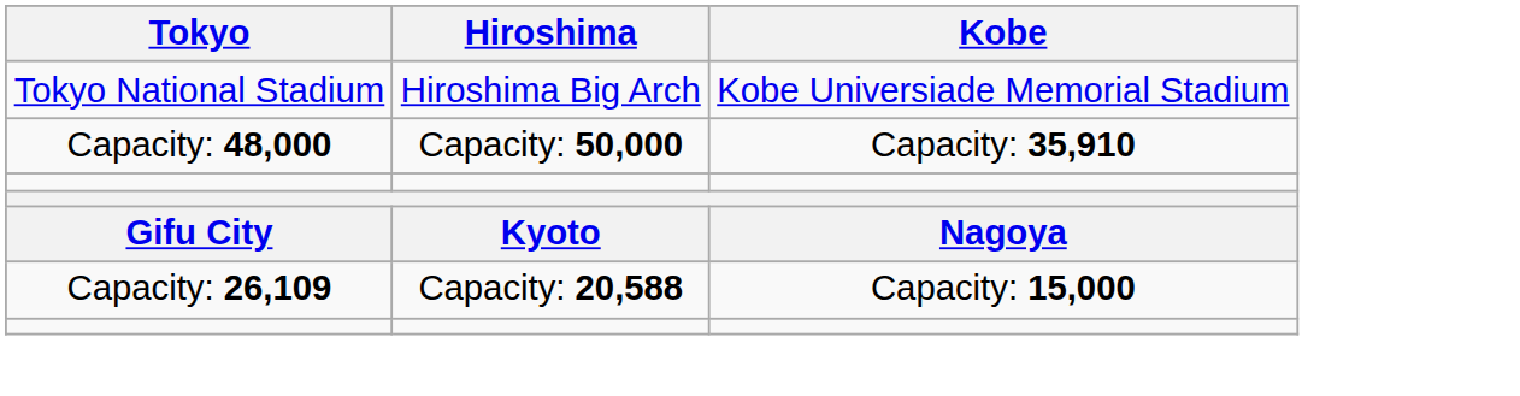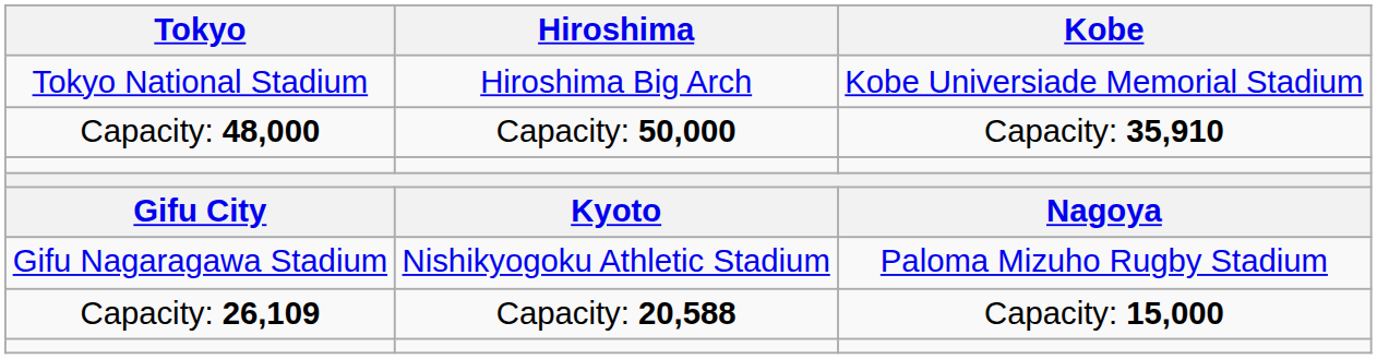+ row: Gifu Nagaragawa Stadium | Nishikyogoku Athletic Stadium | Paloma Mizuho Rugby Stadium
